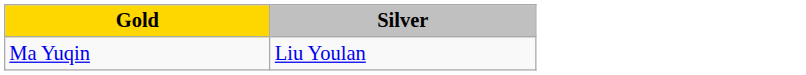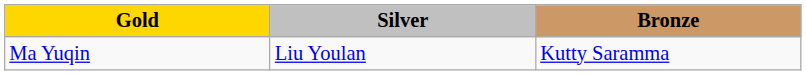+ column: Bronze | Kutty Saramma
